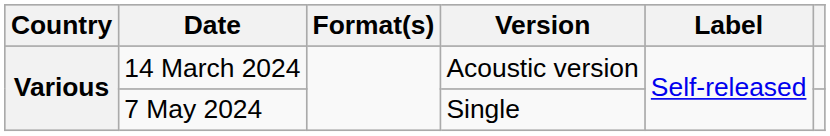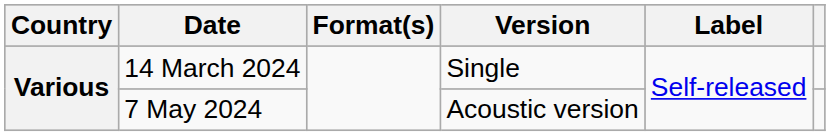14 March 2024 | Version: Acoustic version -> Single
7 May 2024 | Version: Single -> Acoustic version
